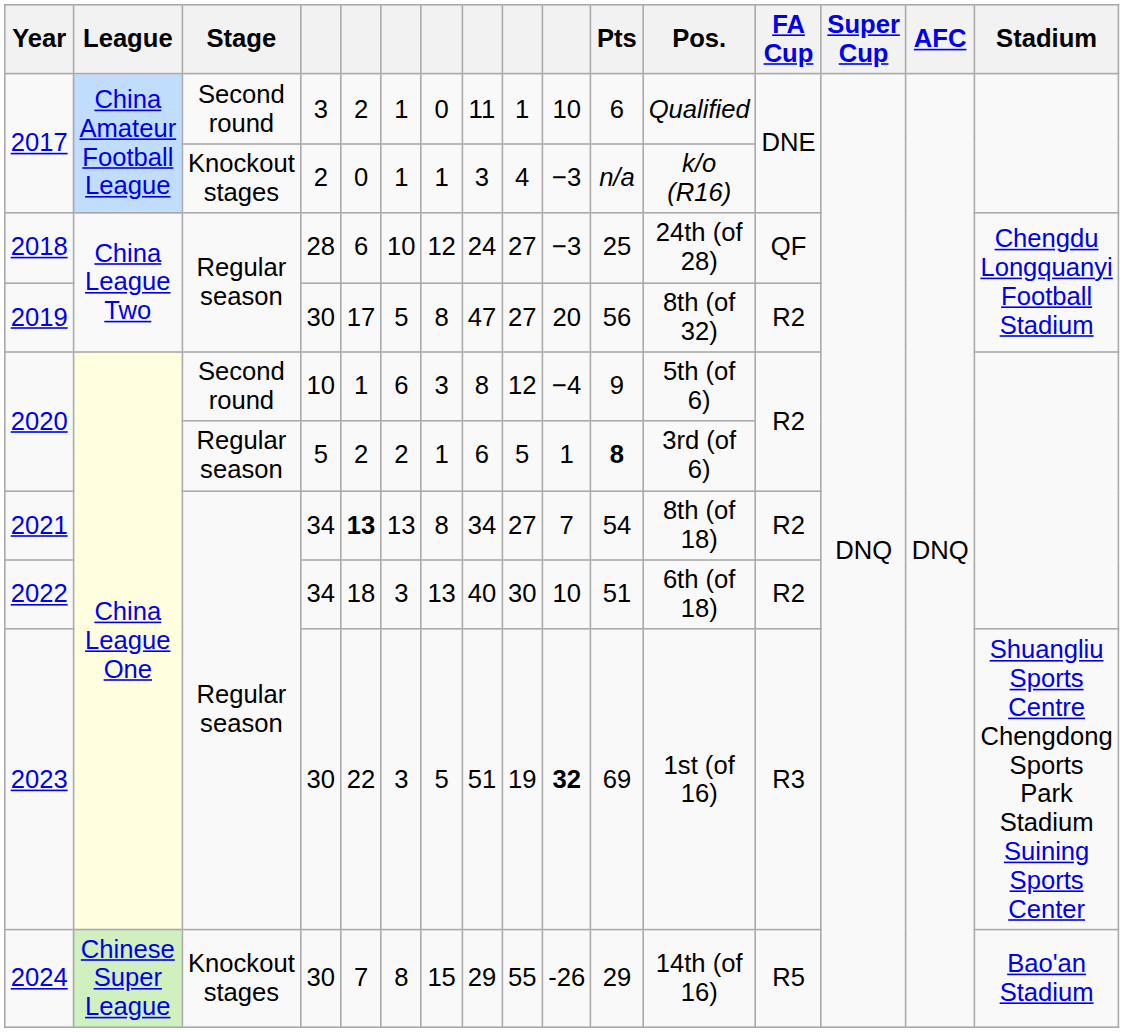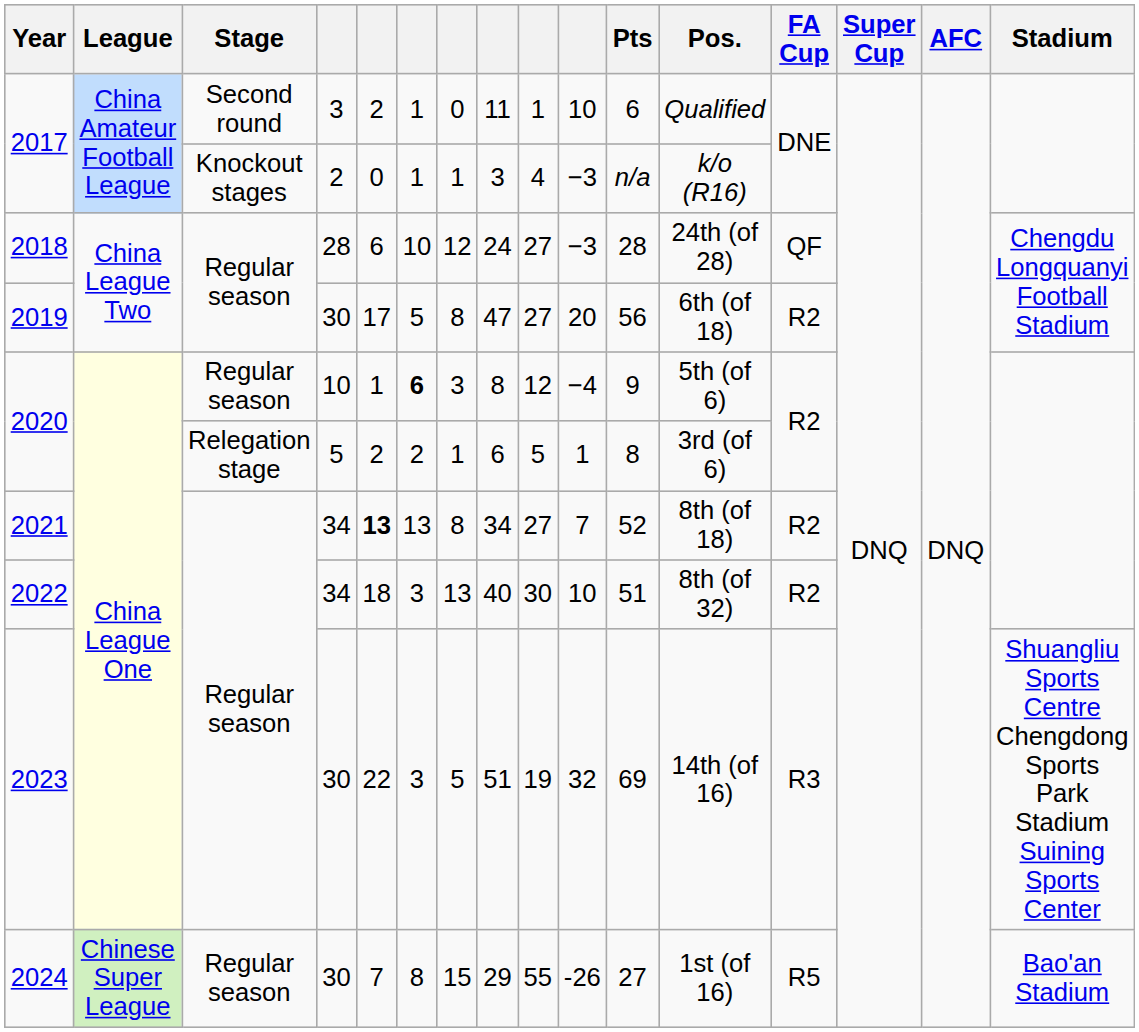2018 | Pts: 25 -> 28
2019 | Pos.: 8th (of 32) -> 6th (of 18)
2020 / 10 | Stage: Second round -> Regular season
2020 / 10 | column 6: normal -> bold
2020 / 5 | Stage: Regular season -> Relegation stage
2020 / 5 | Pts: bold -> normal
2021 | Pts: 54 -> 52
2022 | Pos.: 6th (of 18) -> 8th (of 32)
2023 | column 10: bold -> normal
2023 | Pos.: 1st (of 16) -> 14th (of 16)
2024 | Stage: Knockout stages -> Regular season
2024 | Pts: 29 -> 27
2024 | Pos.: 14th (of 16) -> 1st (of 16)
